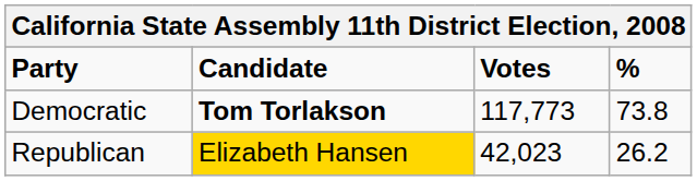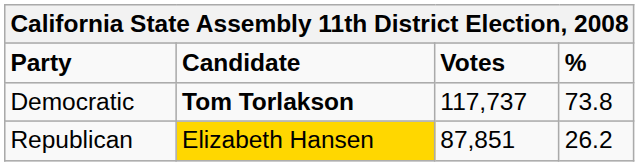Democratic | Votes: 117,773 -> 117,737
Republican | Votes: 42,023 -> 87,851
